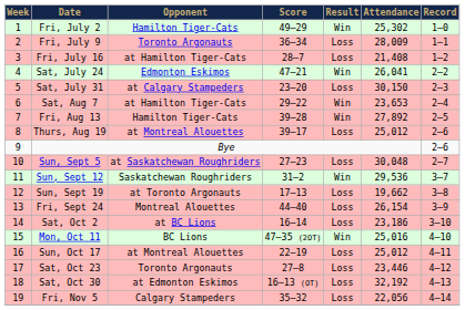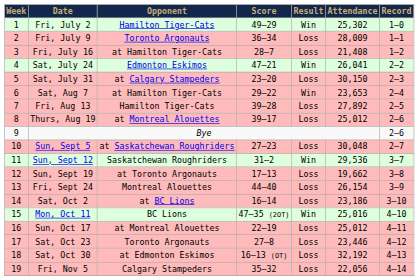Fri, Aug 13 | Result: Win -> Loss
